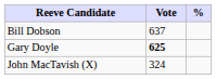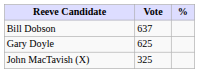Gary Doyle | Vote: bold -> normal
John MacTavish (X) | Vote: 324 -> 325
